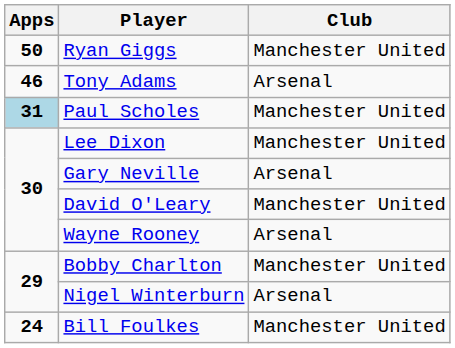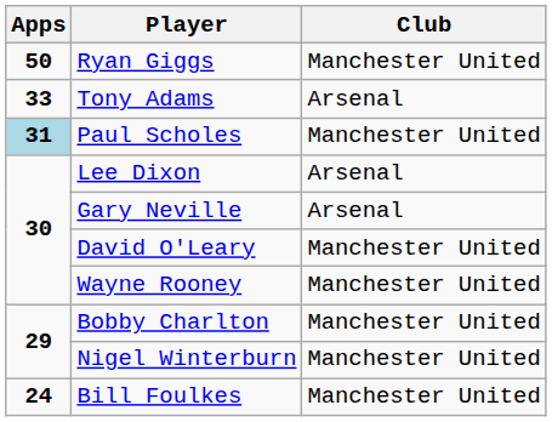Tony Adams | Apps: 46 -> 33
Lee Dixon | Club: Manchester United -> Arsenal
Wayne Rooney | Club: Arsenal -> Manchester United
Nigel Winterburn | Club: Arsenal -> Manchester United
